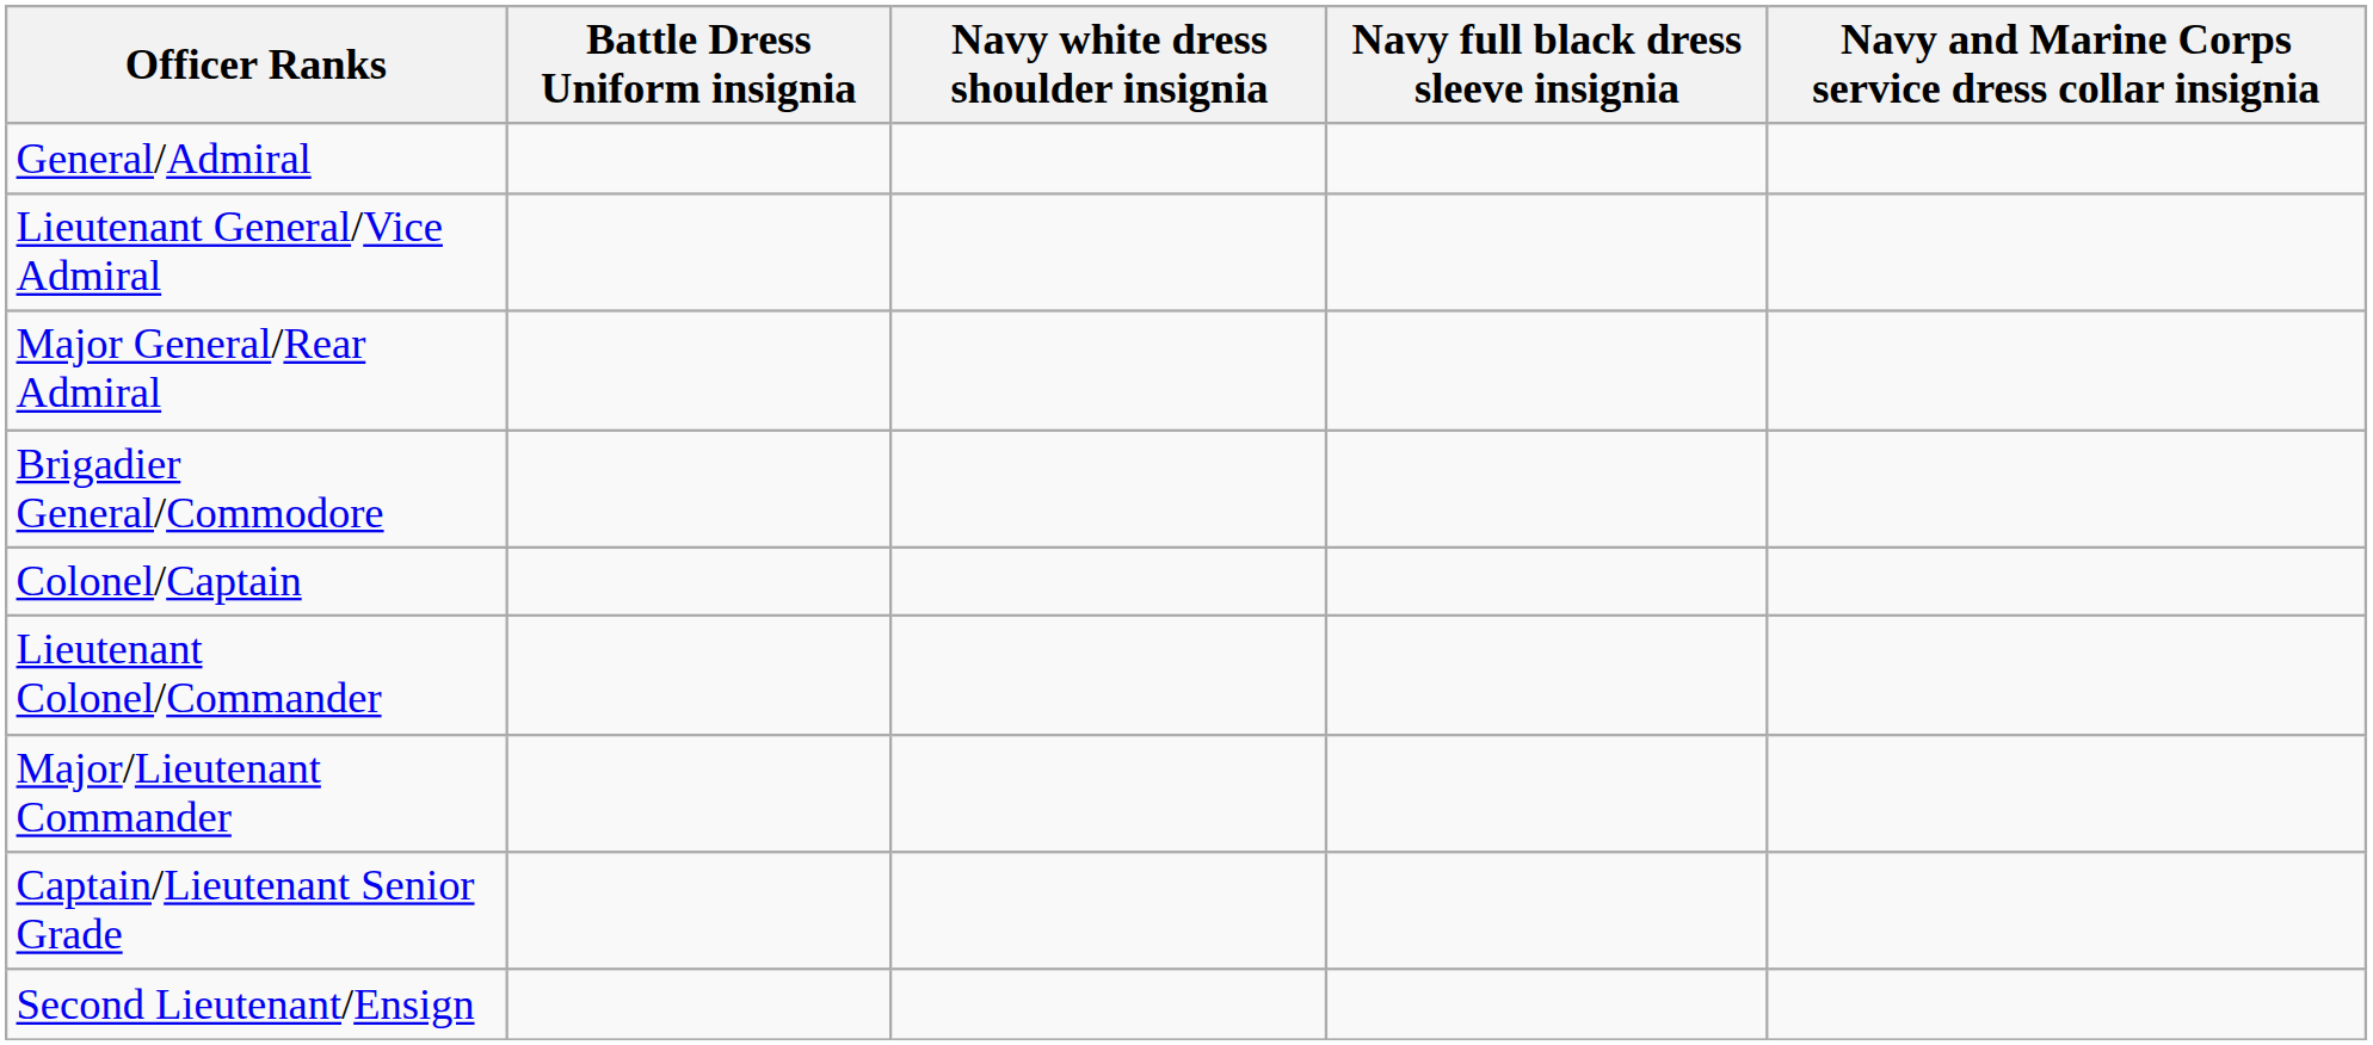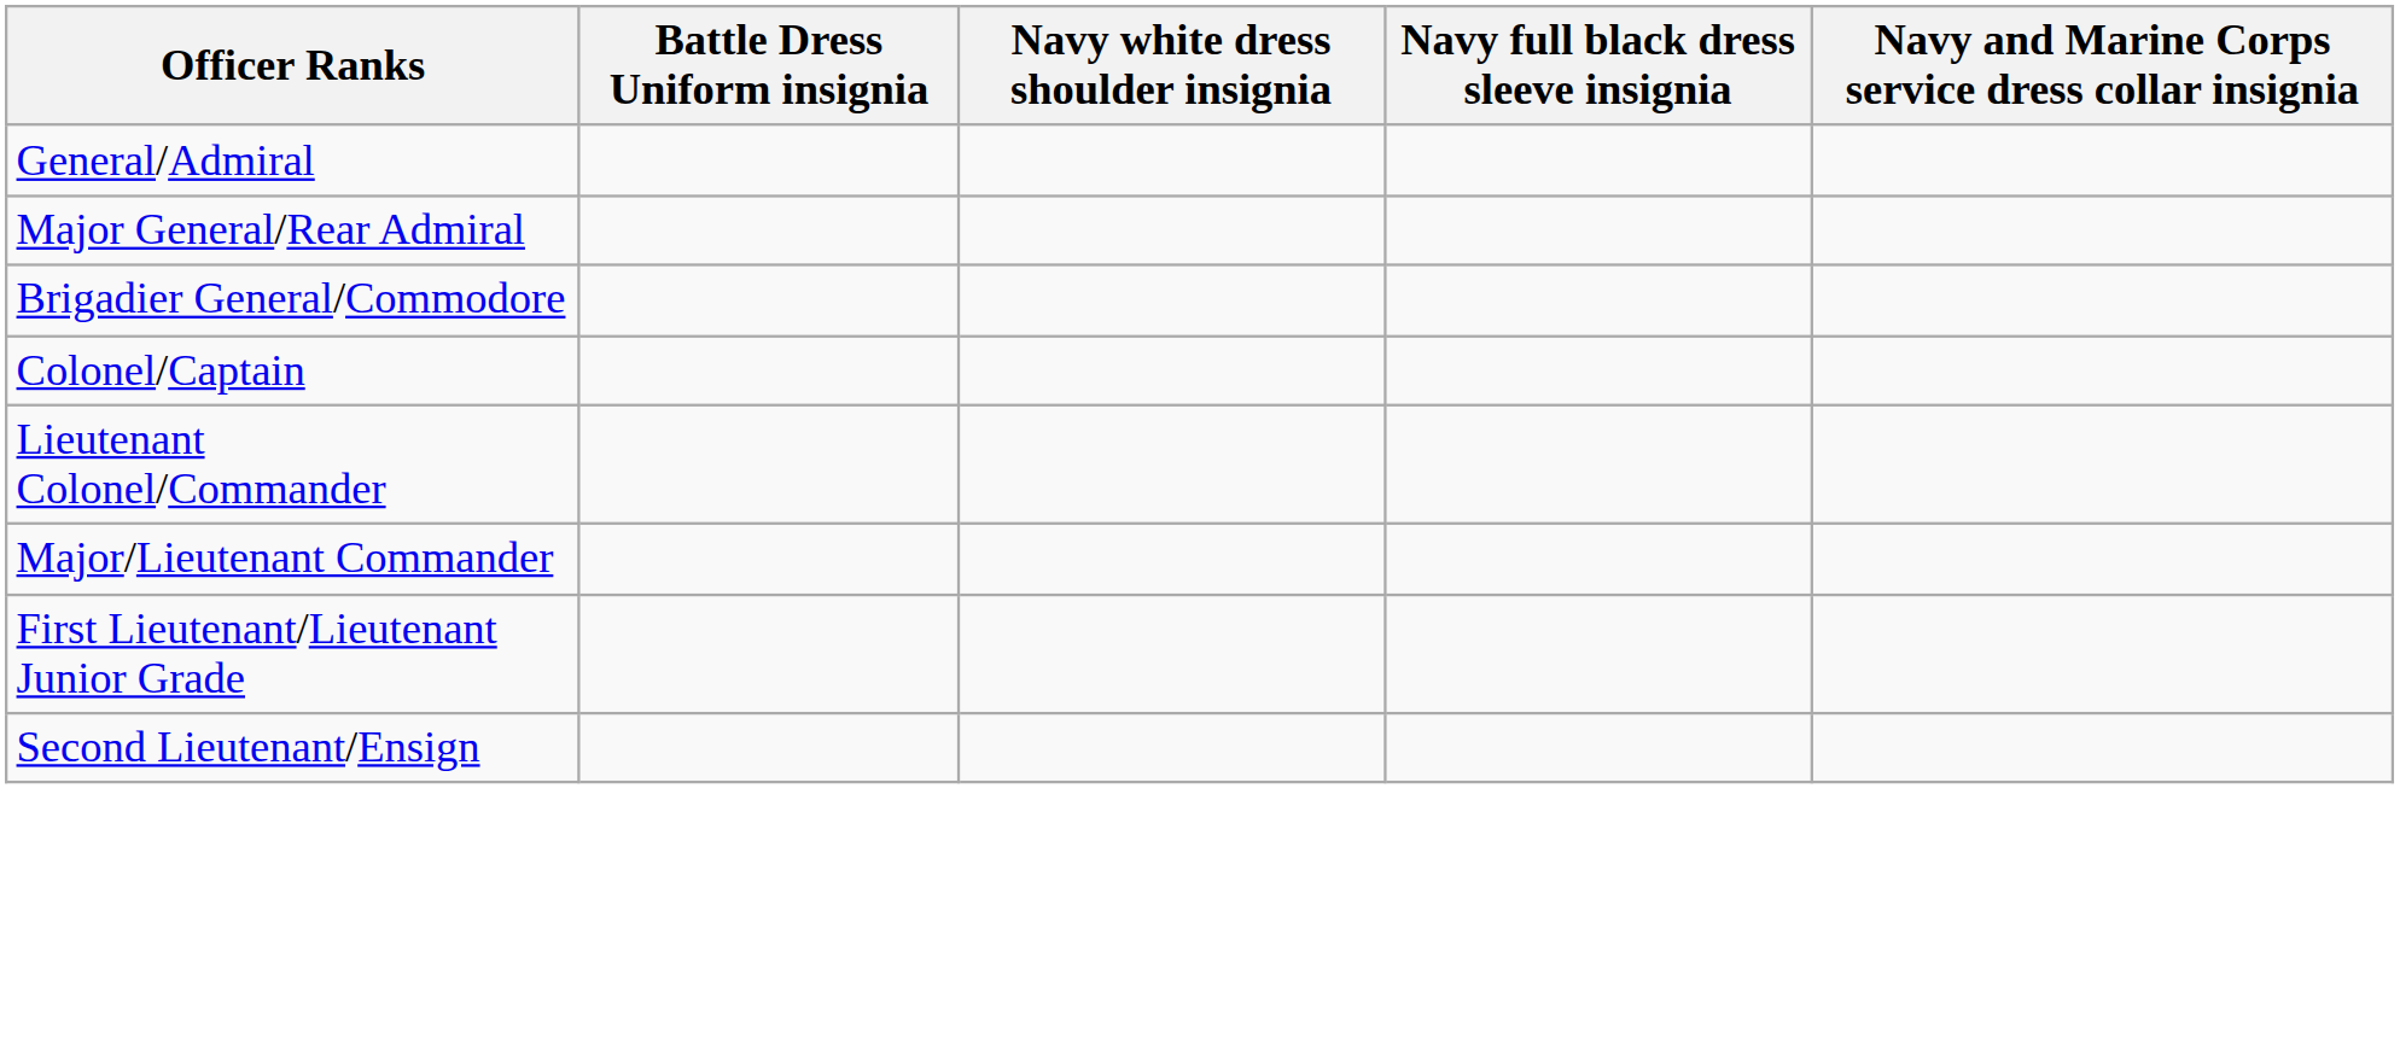- row: Lieutenant General/Vice Admiral
- row: Captain/Lieutenant Senior Grade
+ row: First Lieutenant/Lieutenant Junior Grade
